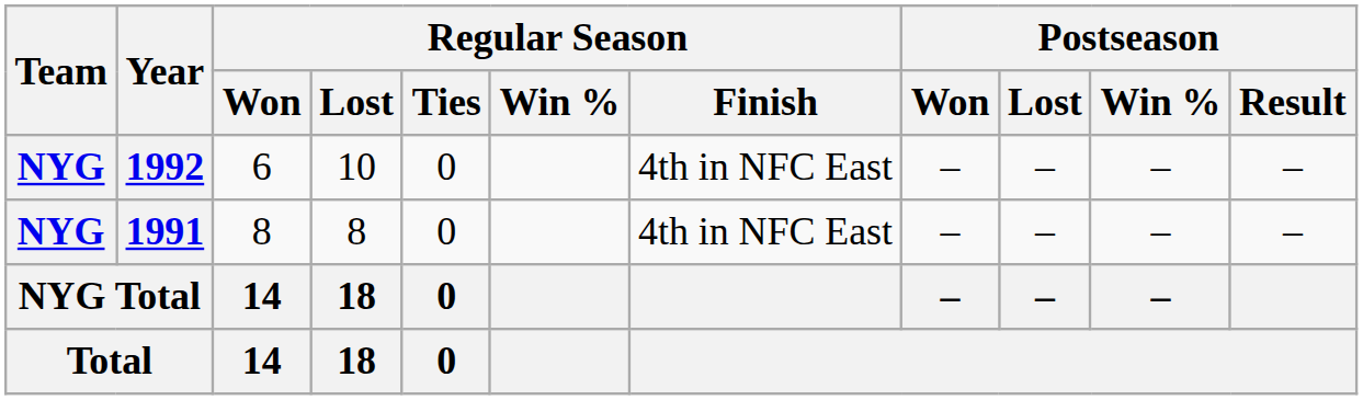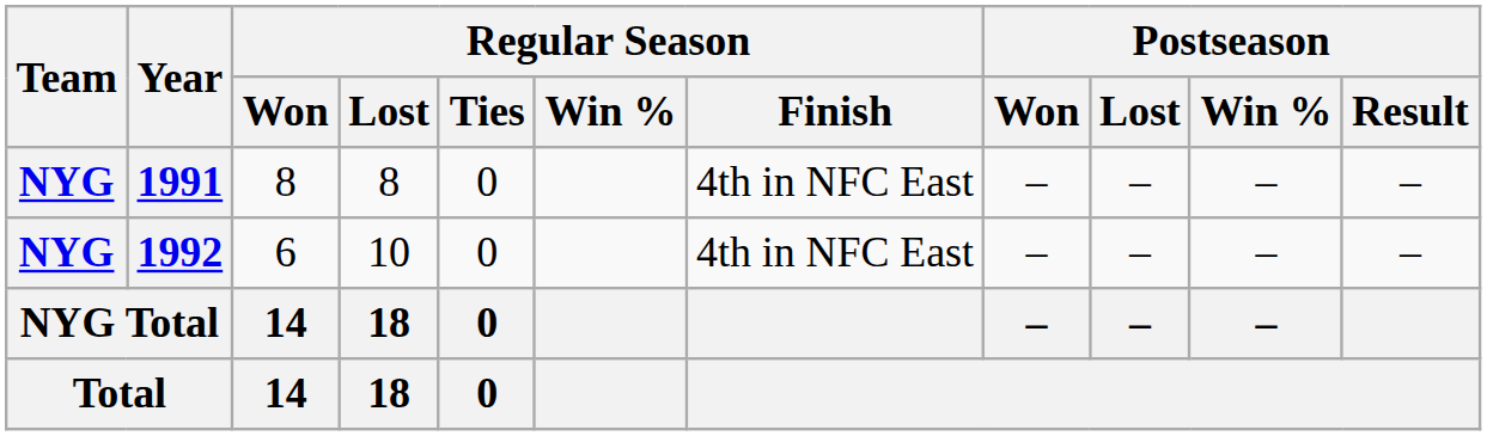rows swapped: 1991 <-> 1992
